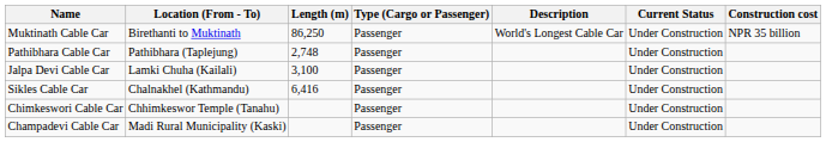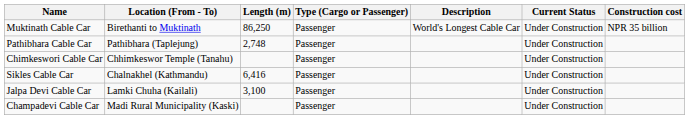rows swapped: Jalpa Devi Cable Car <-> Chimkeswori Cable Car
